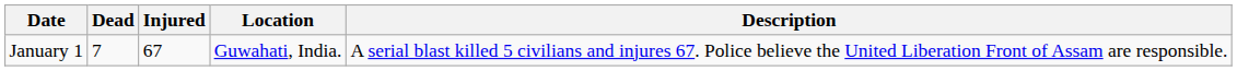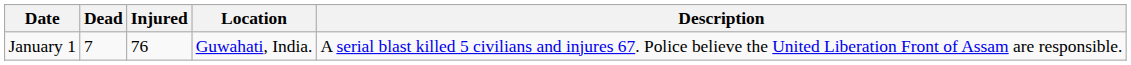January 1 | Injured: 67 -> 76
